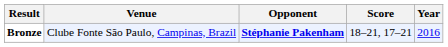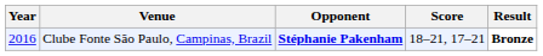columns swapped: Year <-> Result
